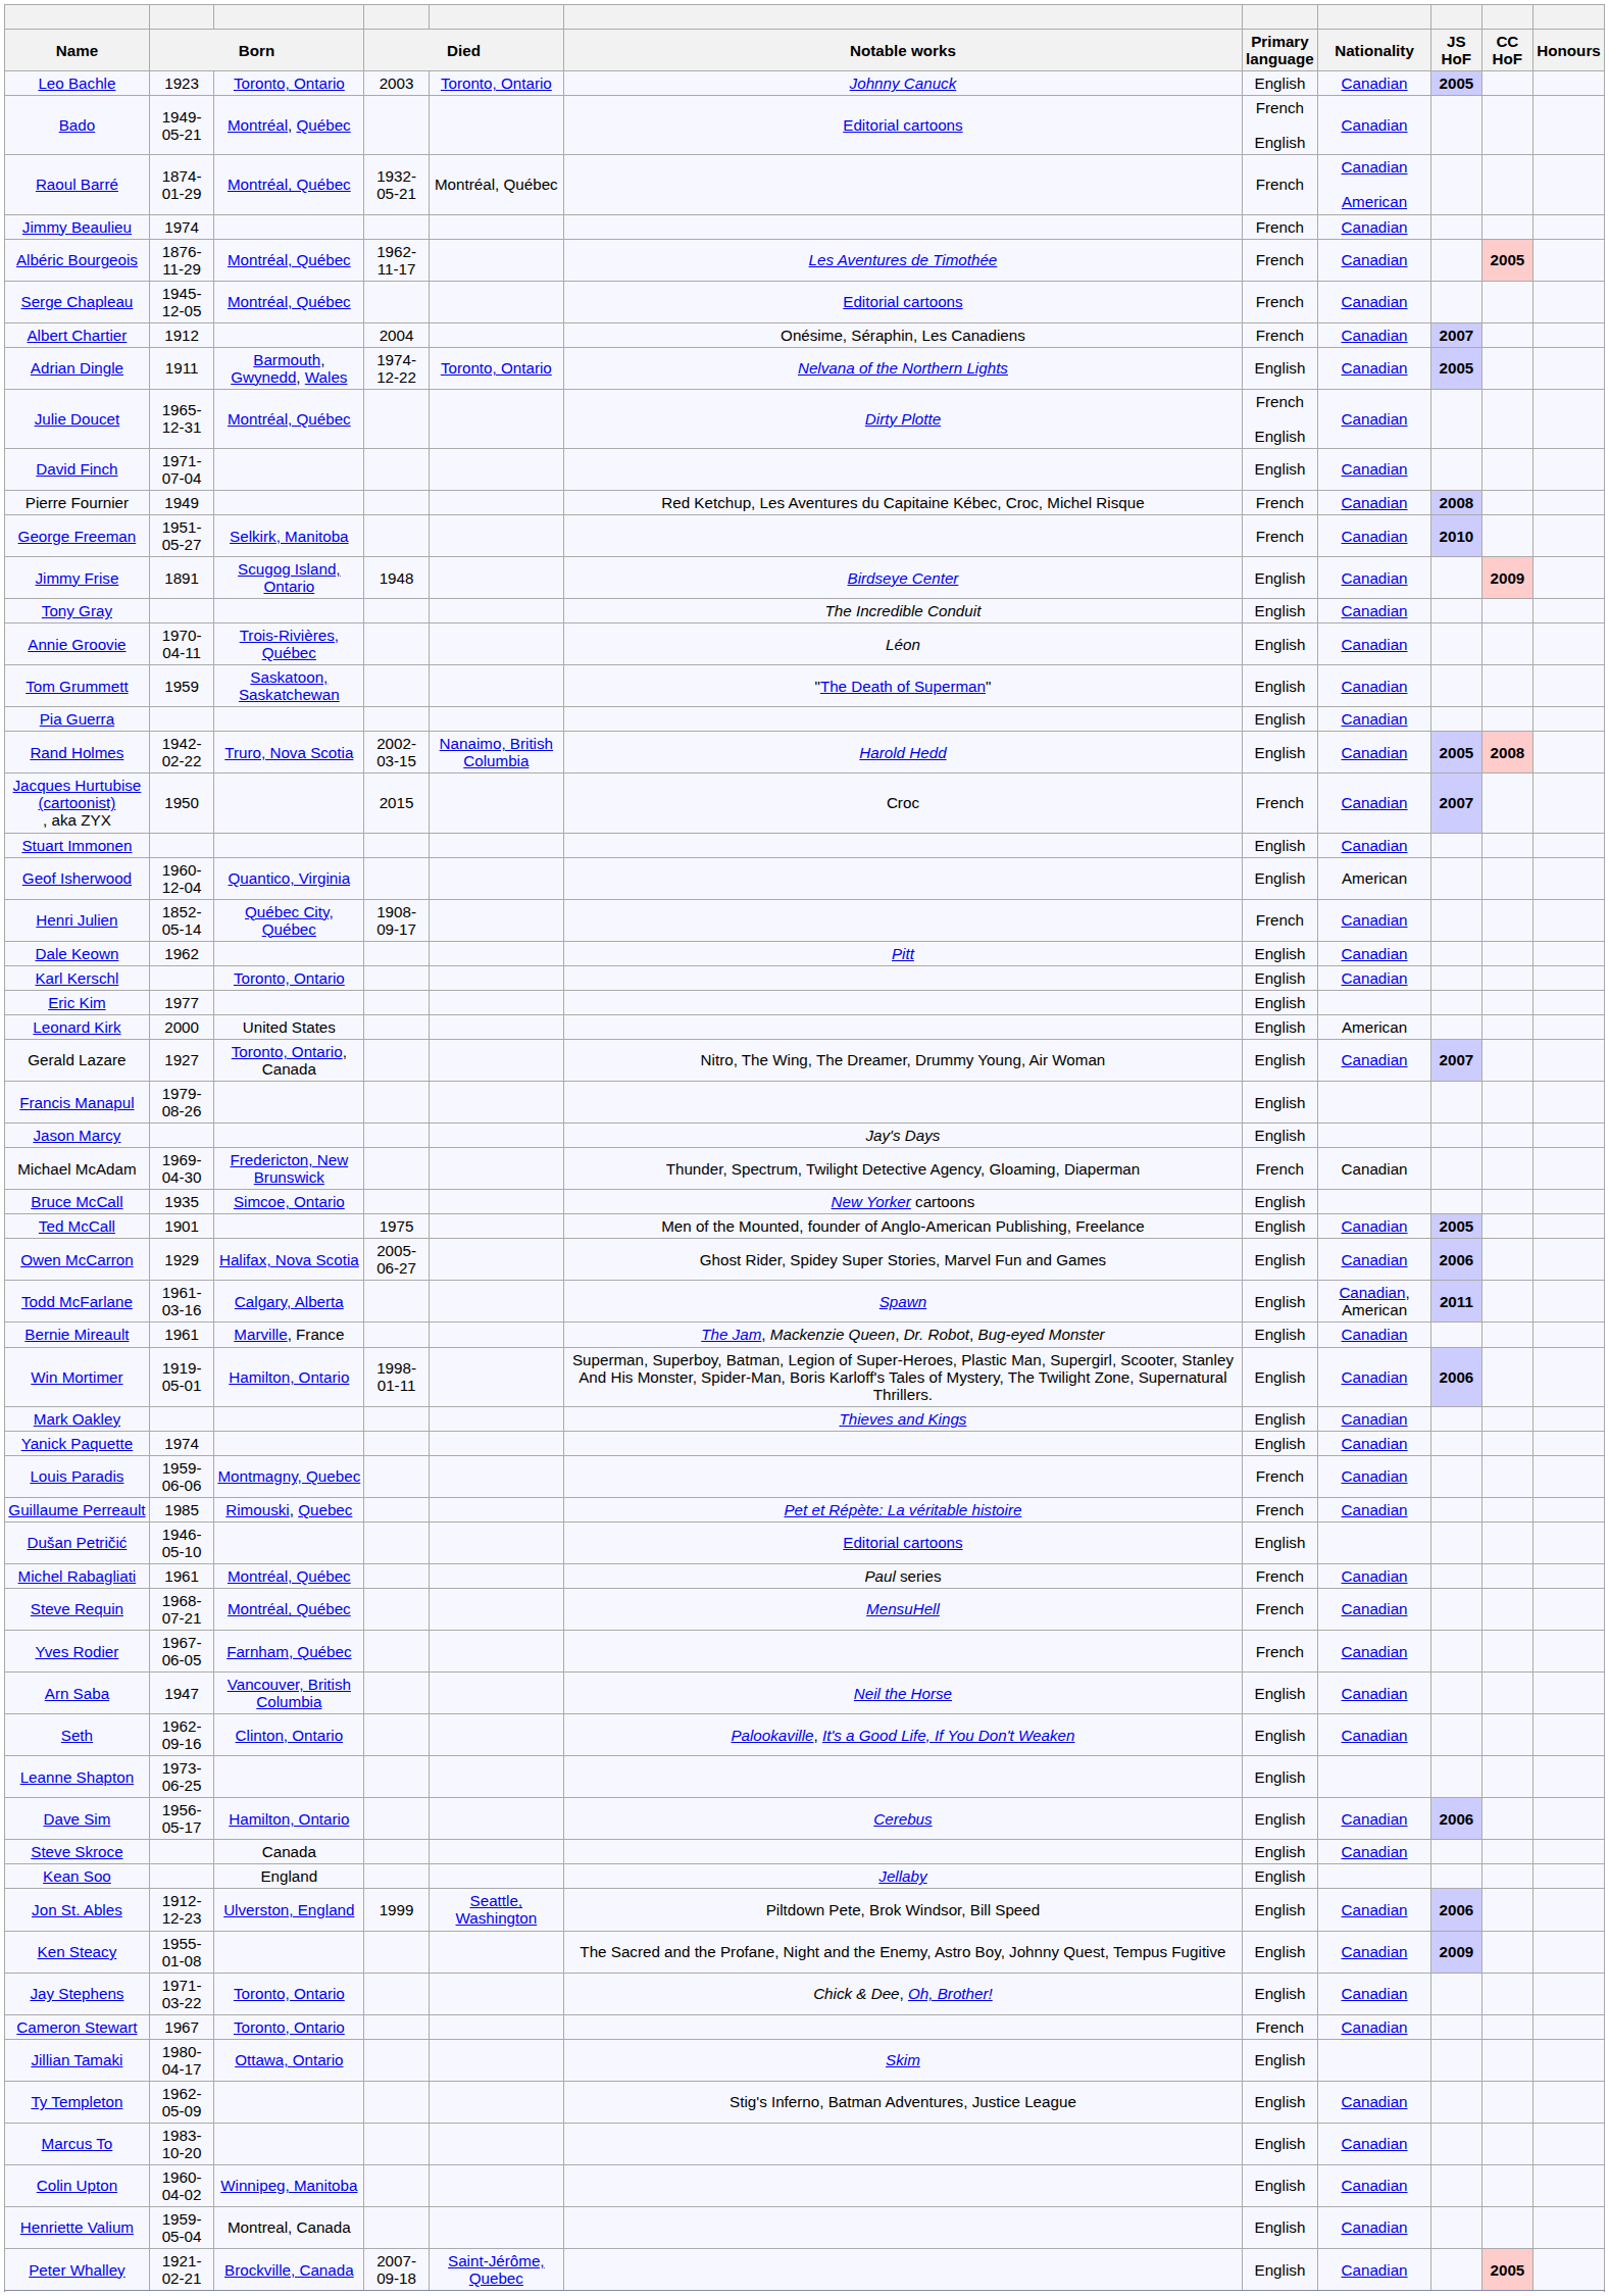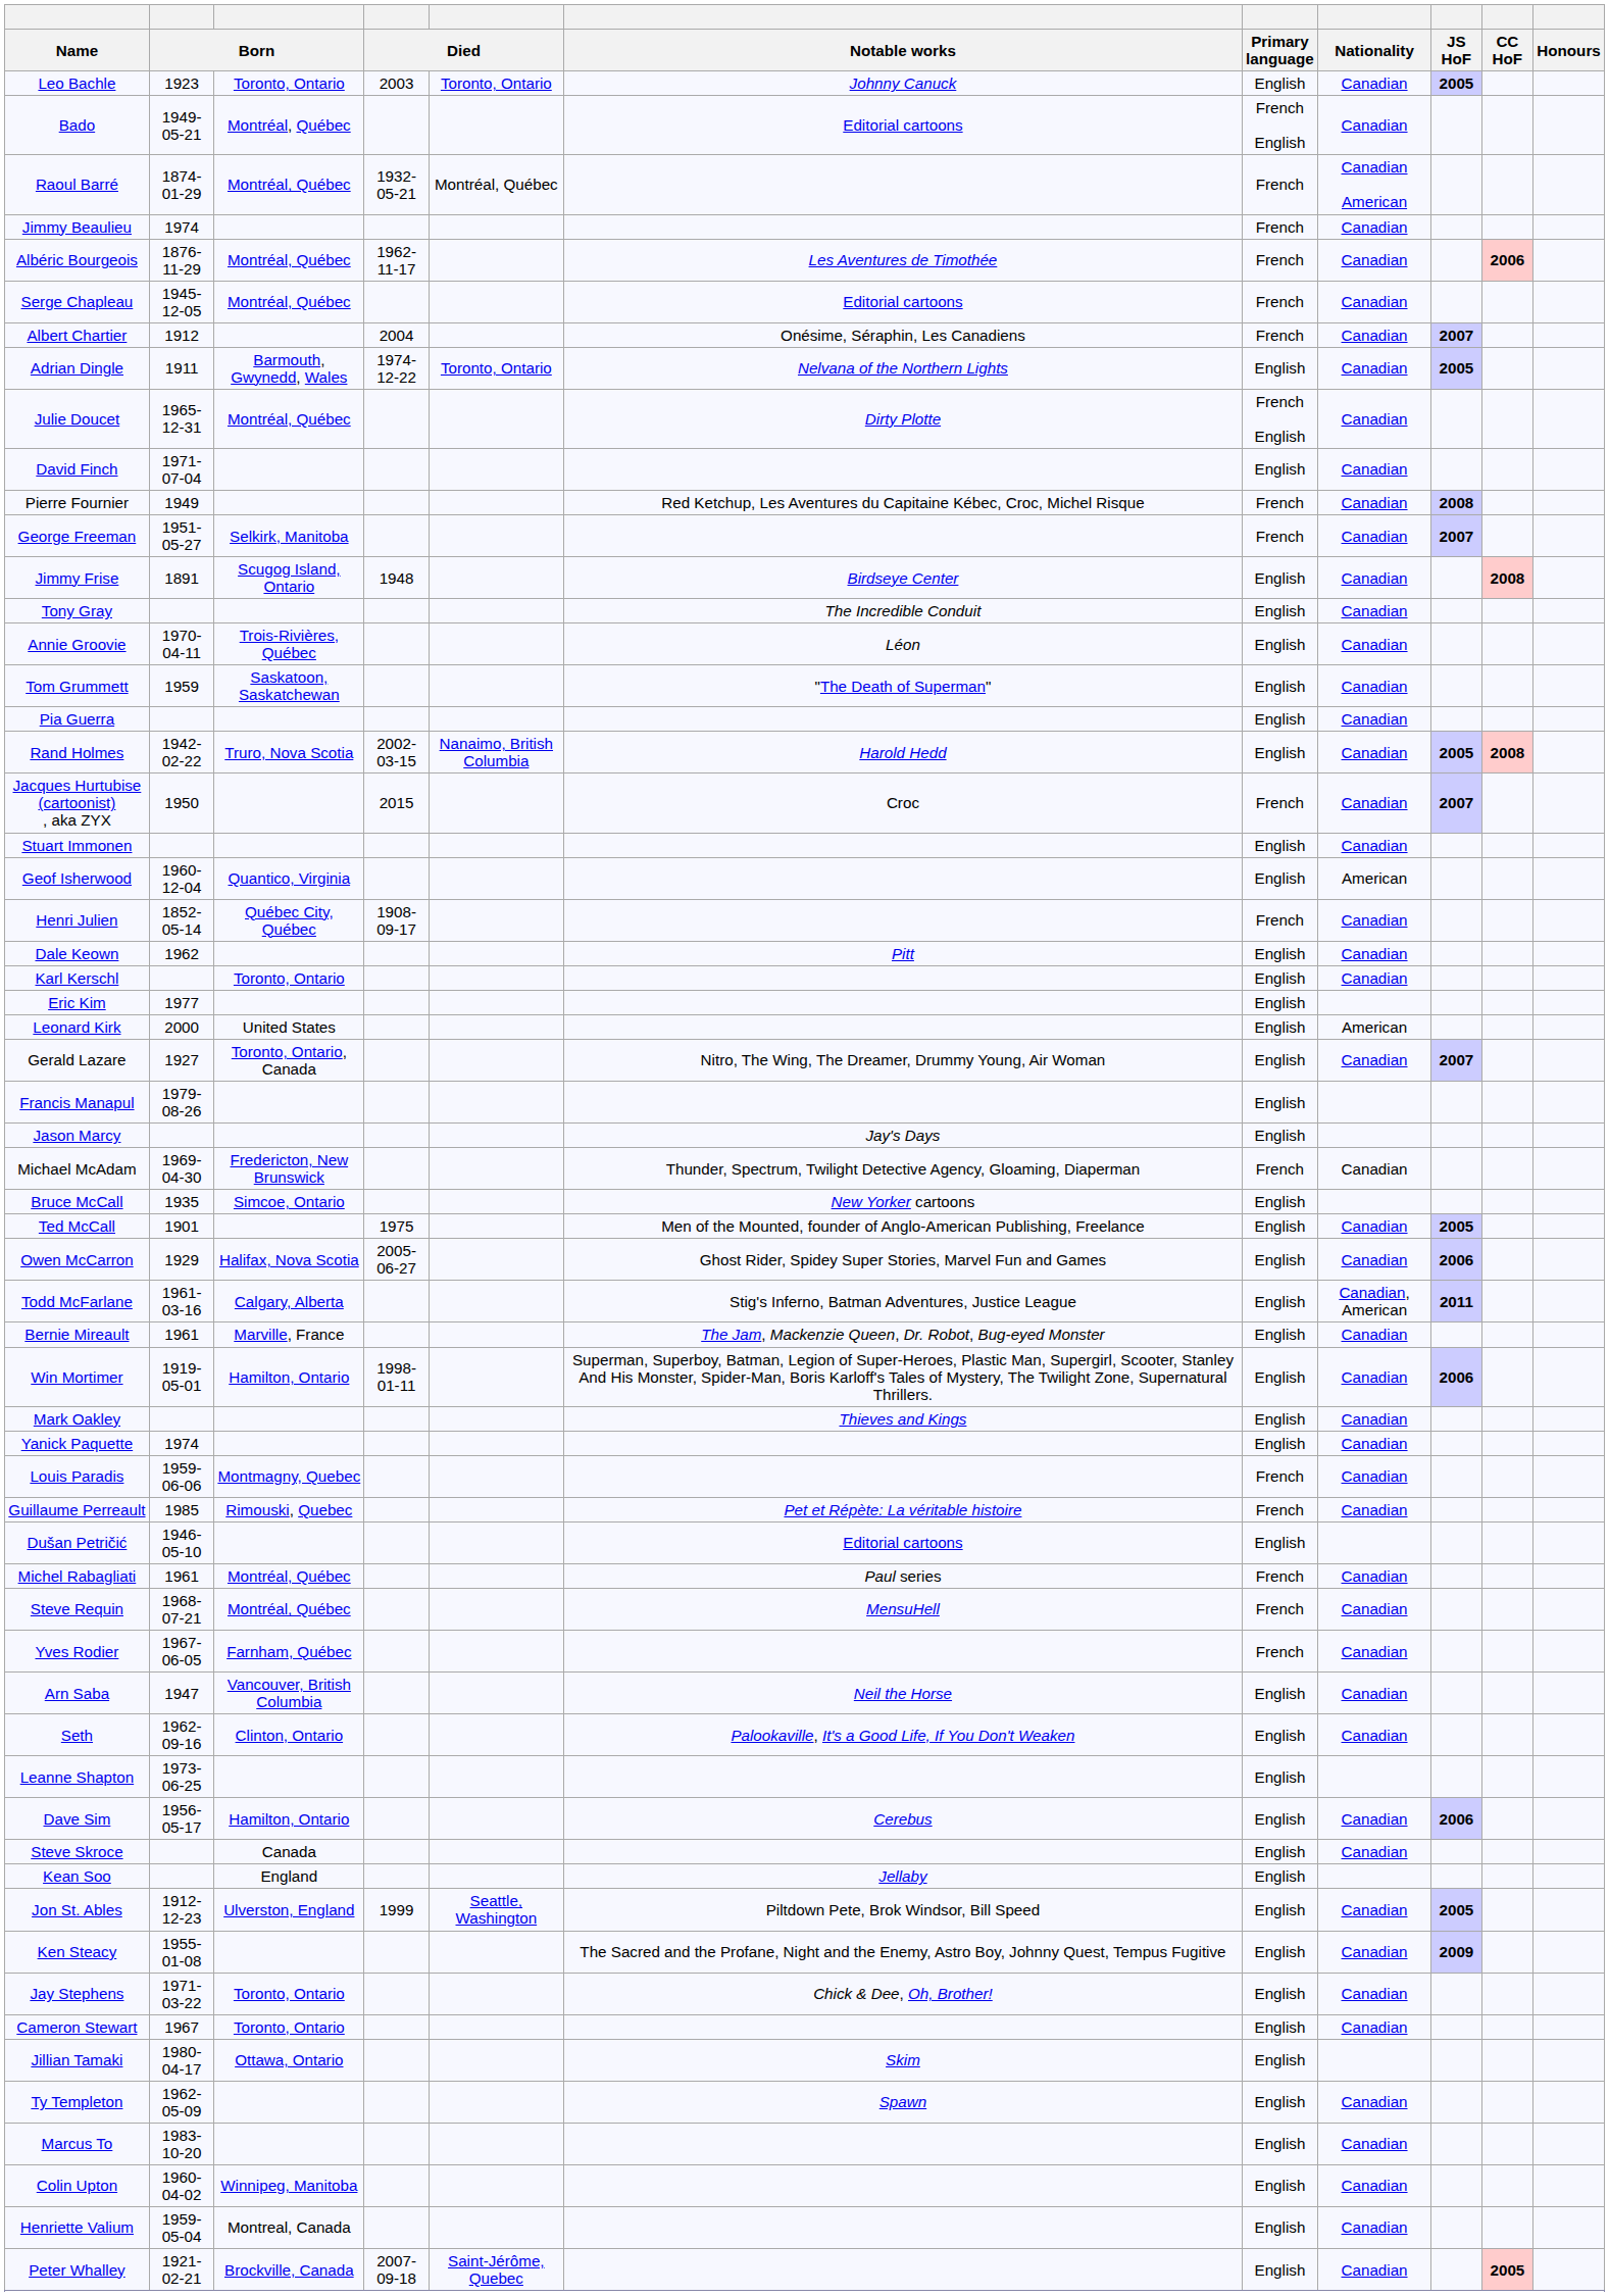Albéric Bourgeois | CC HoF: 2005 -> 2006
George Freeman | JS HoF: 2010 -> 2007
Jimmy Frise | CC HoF: 2009 -> 2008
Todd McFarlane | Notable works: Spawn -> Stig's Inferno, Batman Adventures, Justice League
Jon St. Ables | JS HoF: 2006 -> 2005
Cameron Stewart | Primary language: French -> English
Ty Templeton | Notable works: Stig's Inferno, Batman Adventures, Justice League -> Spawn
